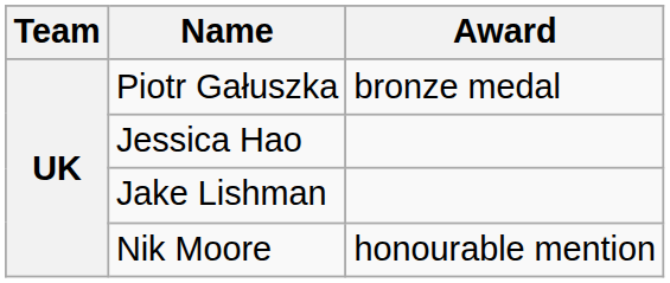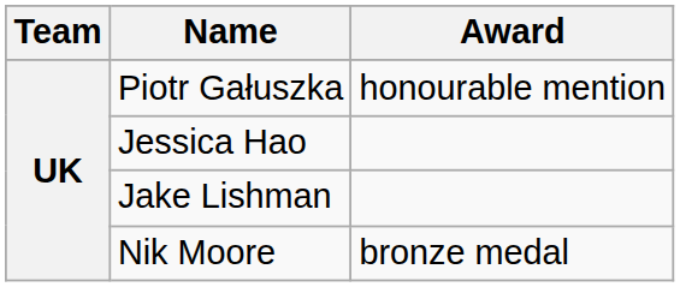Piotr Gałuszka | Award: bronze medal -> honourable mention
Nik Moore | Award: honourable mention -> bronze medal
